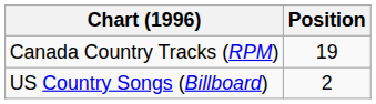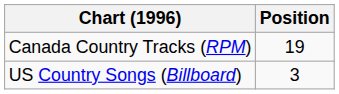US Country Songs (Billboard) | Position: 2 -> 3
